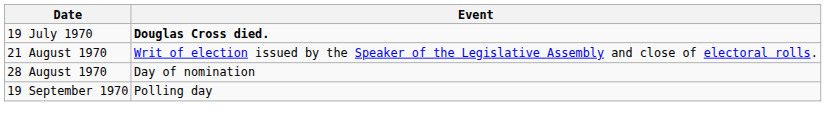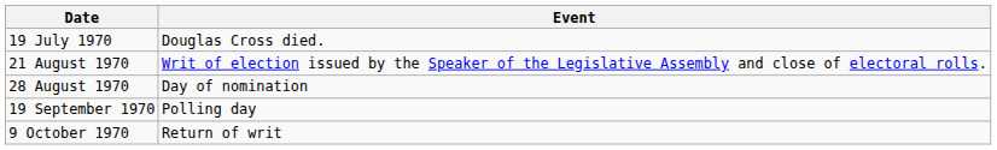19 July 1970 | Event: bold -> normal
+ row: 9 October 1970 | Return of writ
